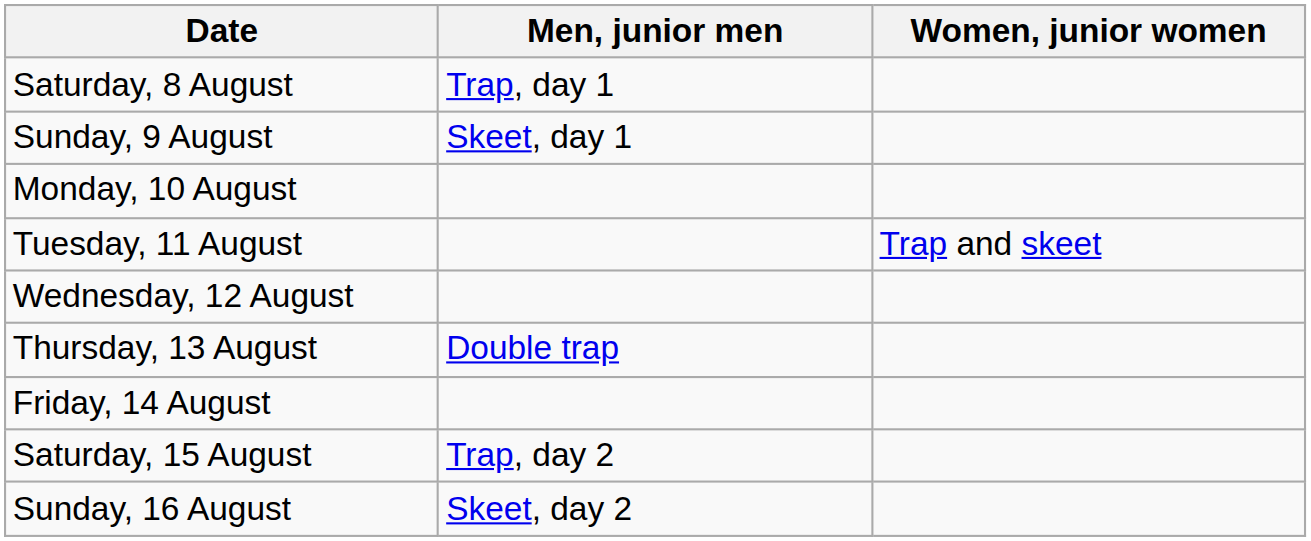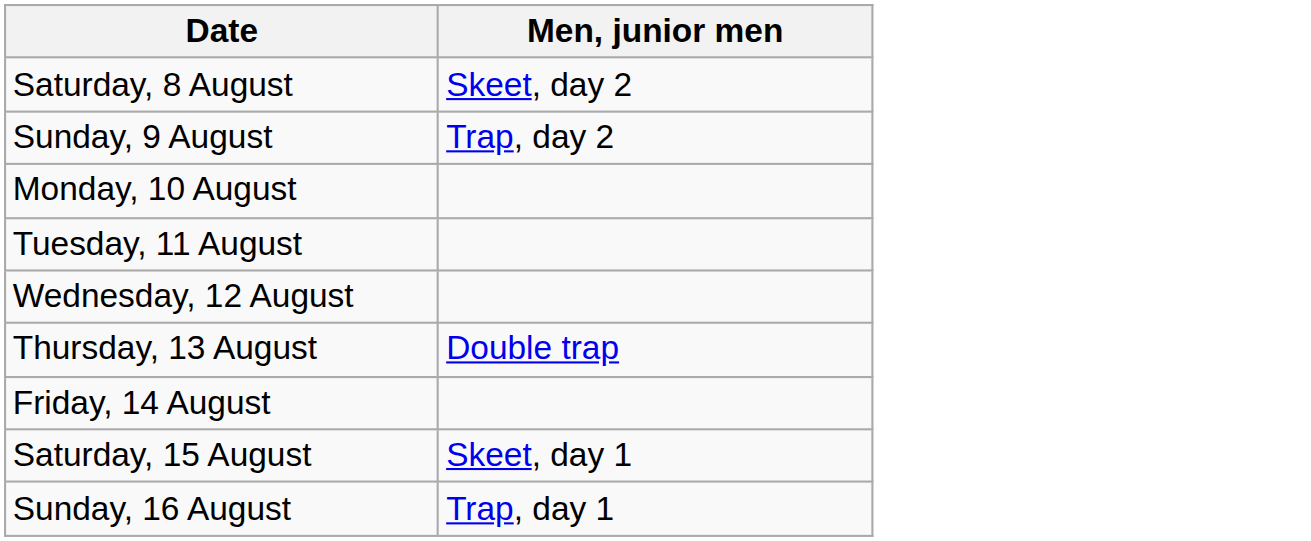- column: Women, junior women | Trap and skeet
Saturday, 8 August | Men, junior men: Trap, day 1 -> Skeet, day 2
Sunday, 9 August | Men, junior men: Skeet, day 1 -> Trap, day 2
Saturday, 15 August | Men, junior men: Trap, day 2 -> Skeet, day 1
Sunday, 16 August | Men, junior men: Skeet, day 2 -> Trap, day 1
